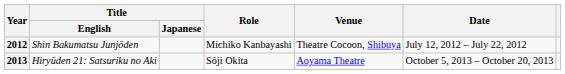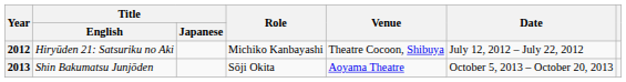2012 | Title / English: Shin Bakumatsu Junjōden -> Hiryūden 21: Satsuriku no Aki
2013 | Title / English: Hiryūden 21: Satsuriku no Aki -> Shin Bakumatsu Junjōden
